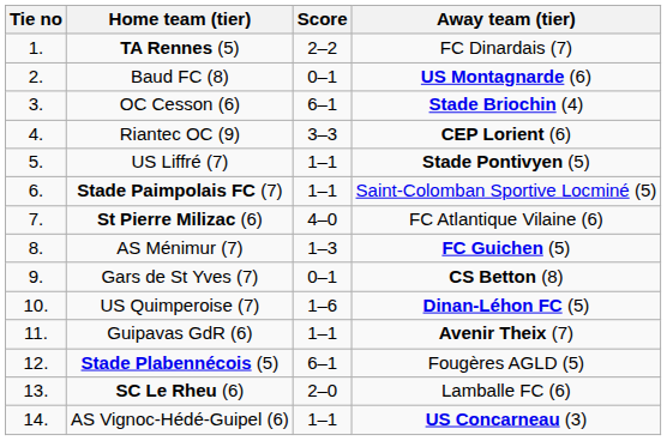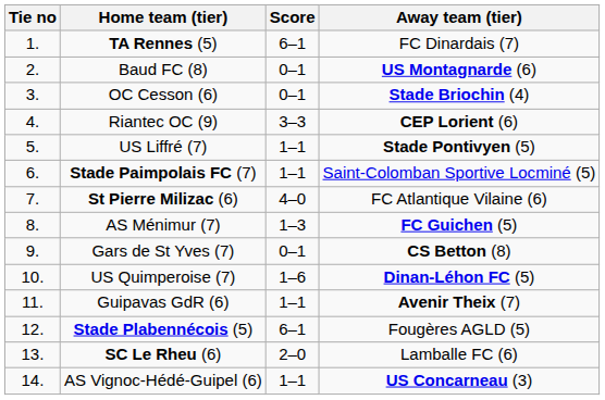TA Rennes (5) | Score: 2–2 -> 6–1
OC Cesson (6) | Score: 6–1 -> 0–1
